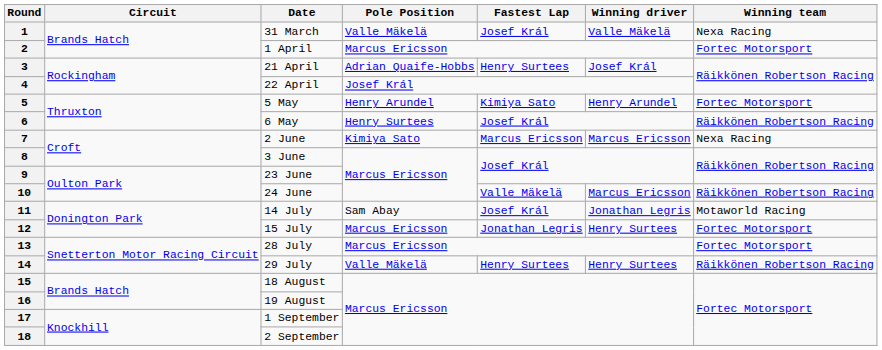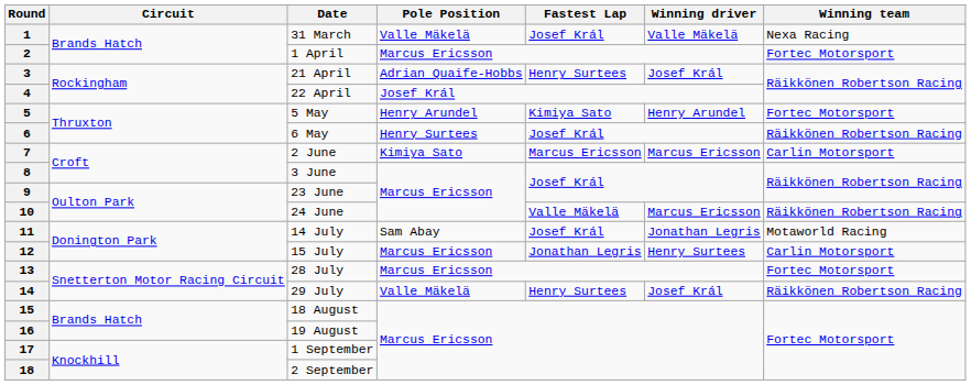7 | Winning team: Nexa Racing -> Carlin Motorsport
12 | Winning team: Fortec Motorsport -> Carlin Motorsport
14 | Winning driver: Henry Surtees -> Josef Král
